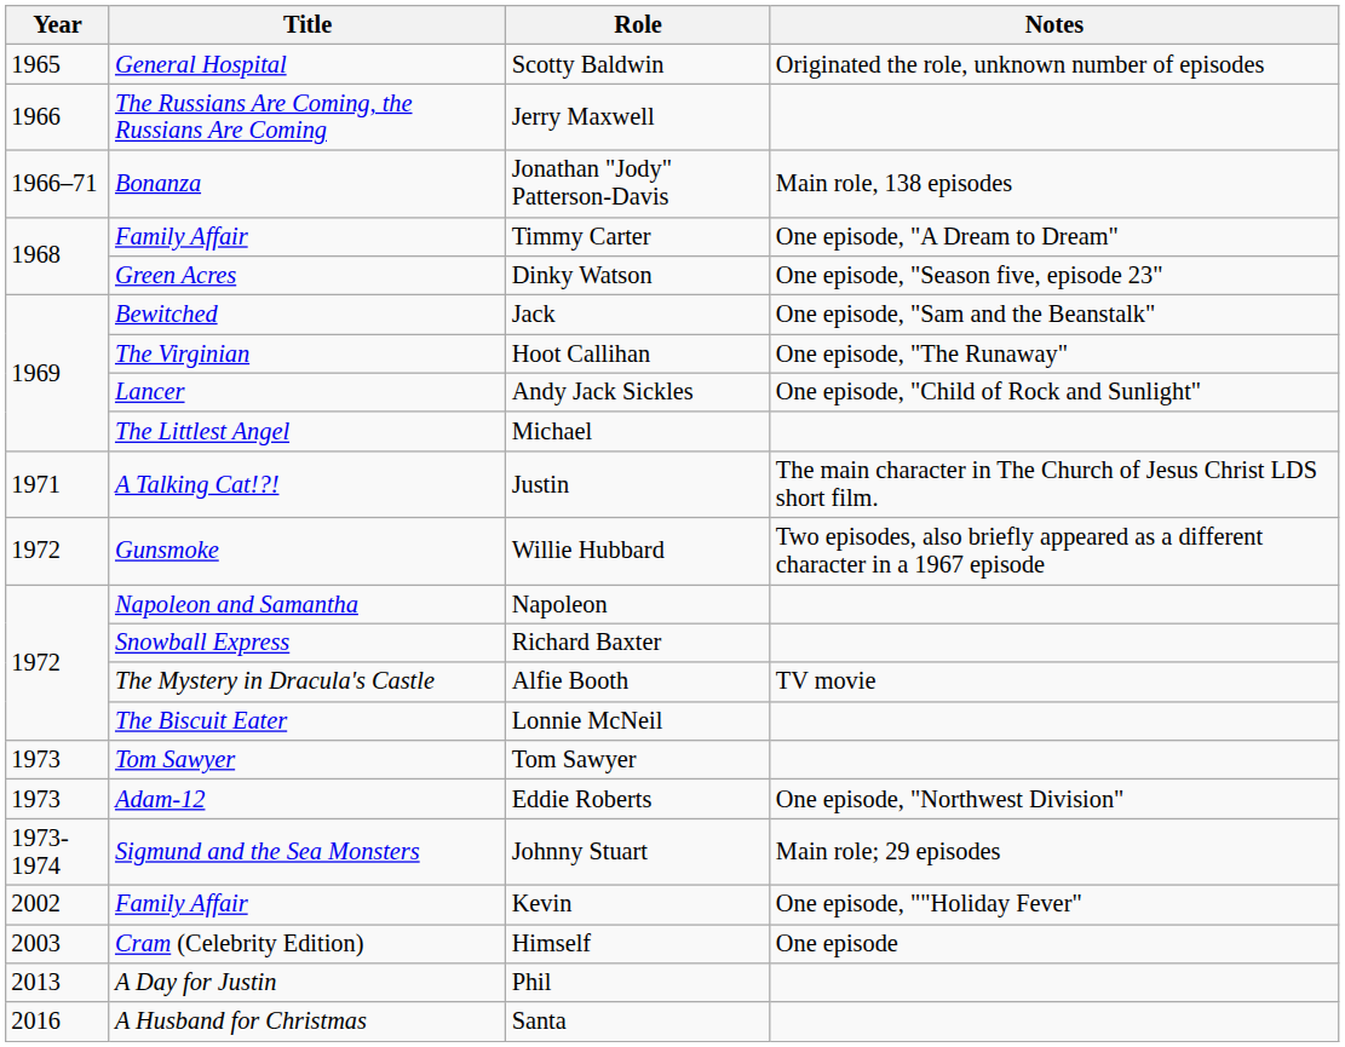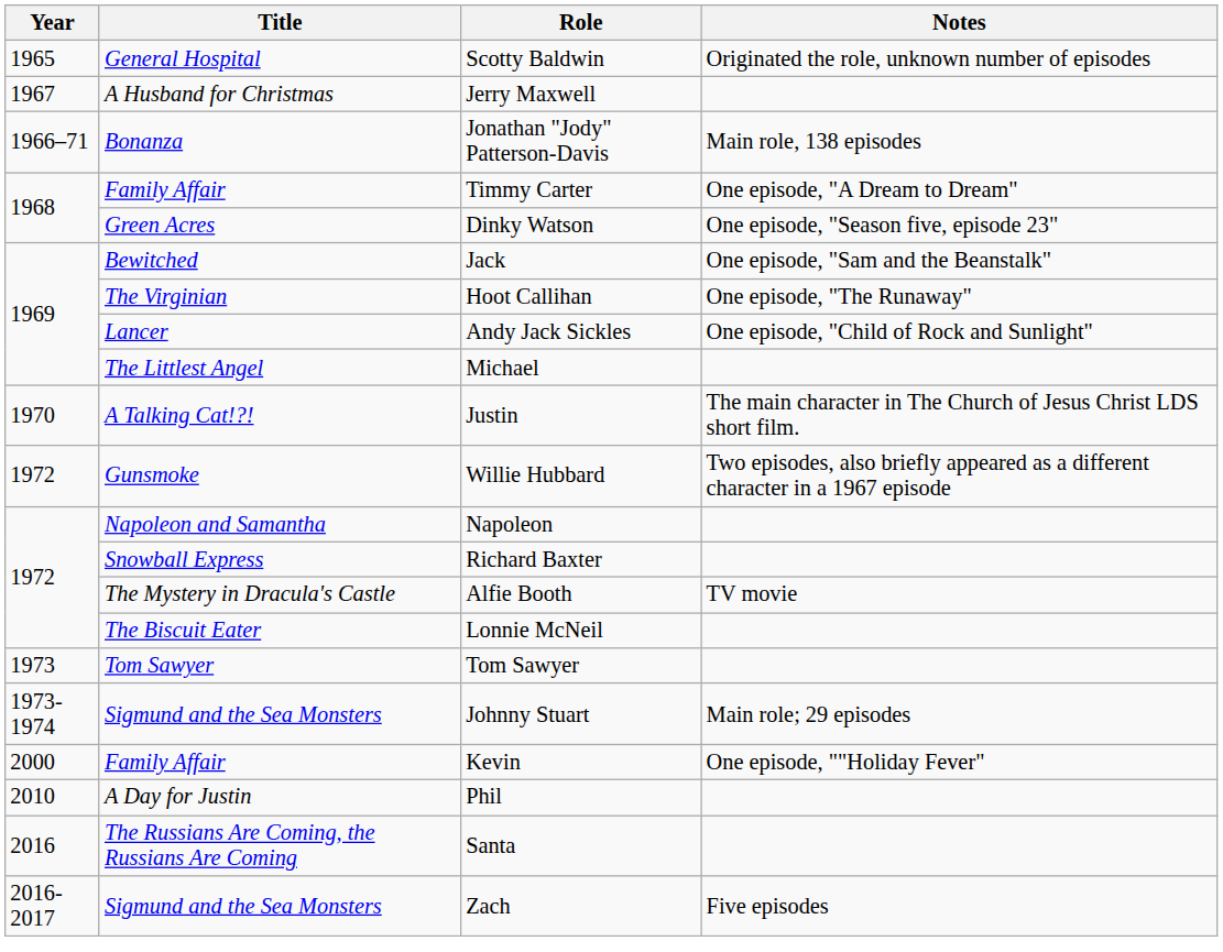Jerry Maxwell | Year: 1966 -> 1967
Jerry Maxwell | Title: The Russians Are Coming, the Russians Are Coming -> A Husband for Christmas
Justin | Year: 1971 -> 1970
- row: 1973 | Adam-12 | Eddie Roberts | One episode, "Northwest Division"
Kevin | Year: 2002 -> 2000
- row: 2003 | Cram (Celebrity Edition) | Himself | One episode
Phil | Year: 2013 -> 2010
Santa | Title: A Husband for Christmas -> The Russians Are Coming, the Russians Are Coming
+ row: 2016-2017 | Sigmund and the Sea Monsters | Zach | Five episodes
